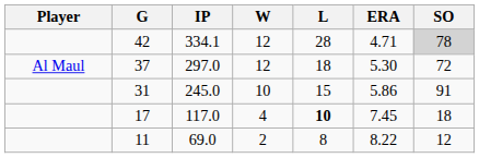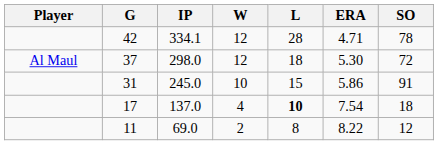42 | SO: lightgrey background -> no background
37 | IP: 297.0 -> 298.0
17 | IP: 117.0 -> 137.0
17 | ERA: 7.45 -> 7.54
